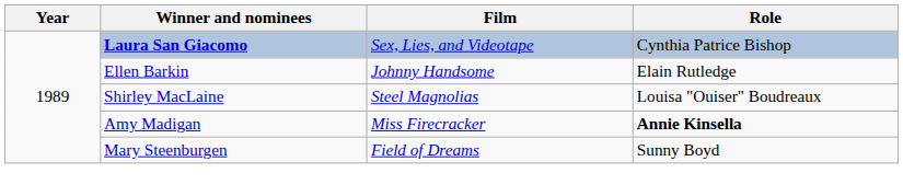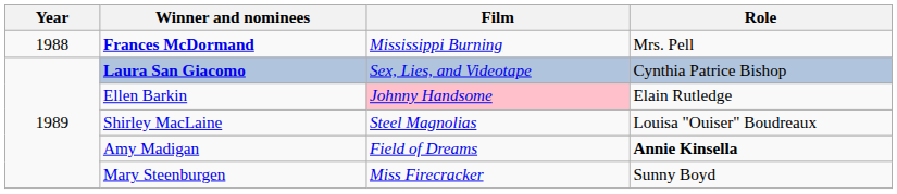+ row: 1988 | Frances McDormand | Mississippi Burning | Mrs. Pell
Ellen Barkin | Film: no background -> pink background
Amy Madigan | Film: Miss Firecracker -> Field of Dreams
Mary Steenburgen | Film: Field of Dreams -> Miss Firecracker
